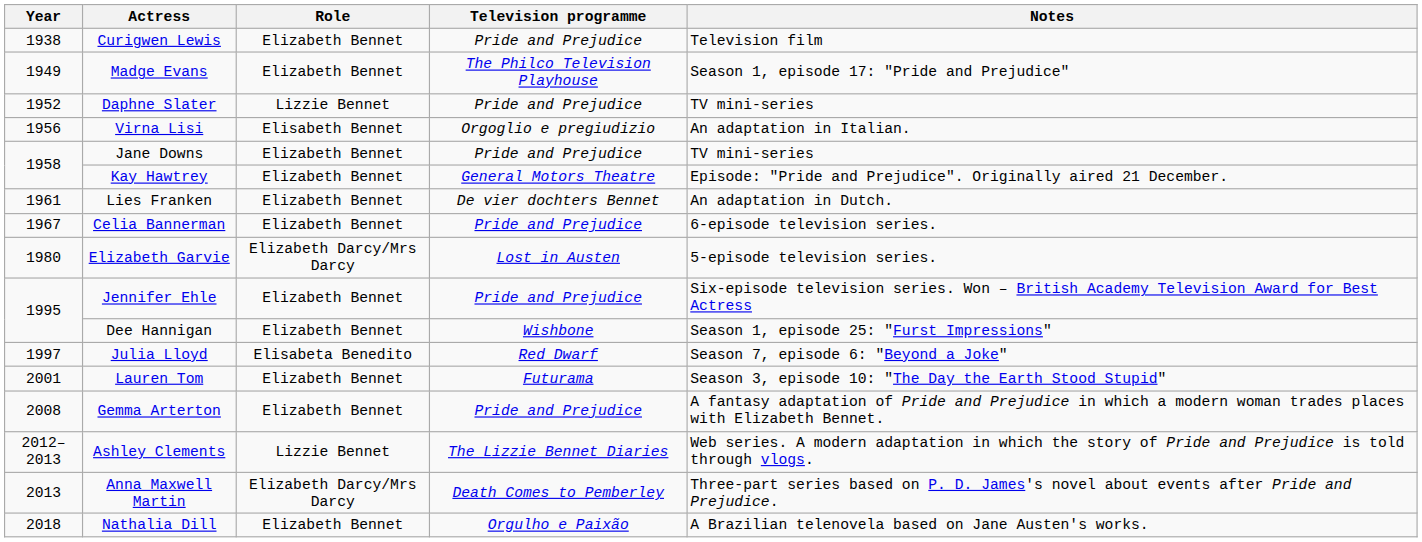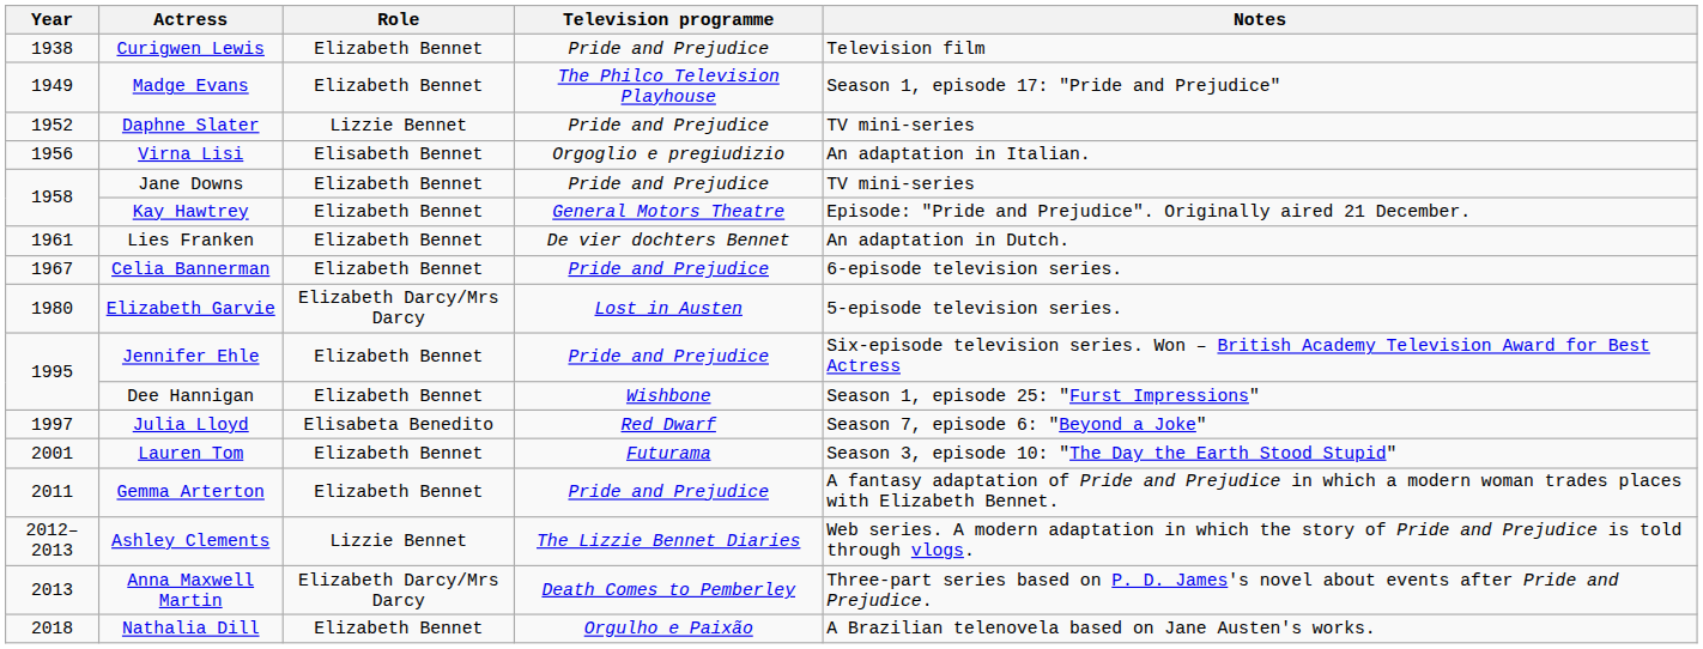Gemma Arterton | Year: 2008 -> 2011
